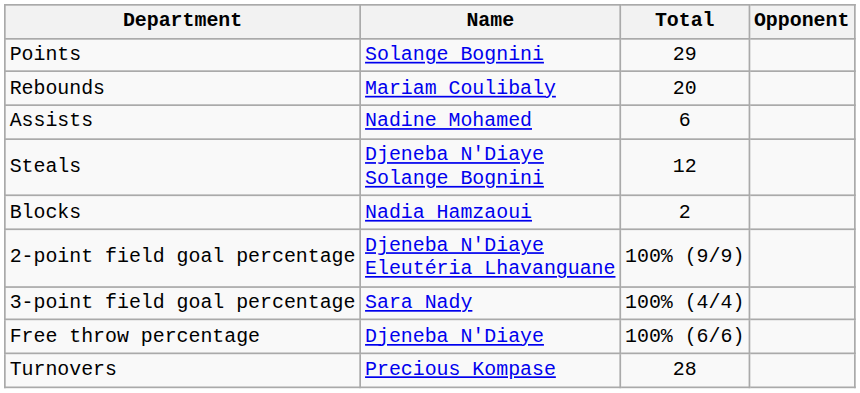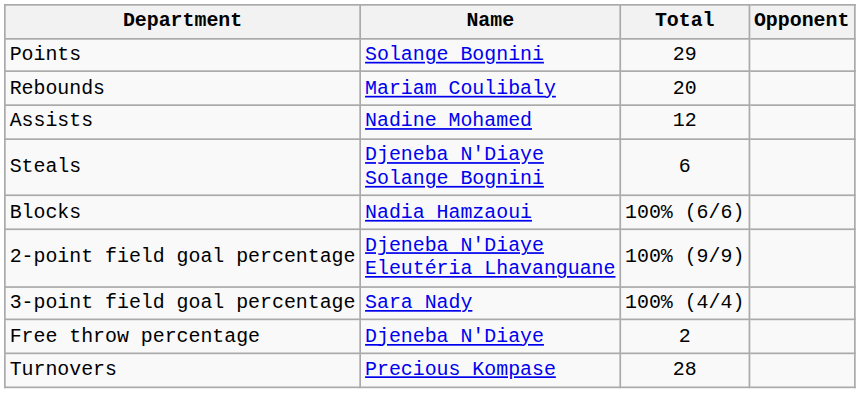Assists | Total: 6 -> 12
Steals | Total: 12 -> 6
Blocks | Total: 2 -> 100% (6/6)
Free throw percentage | Total: 100% (6/6) -> 2
